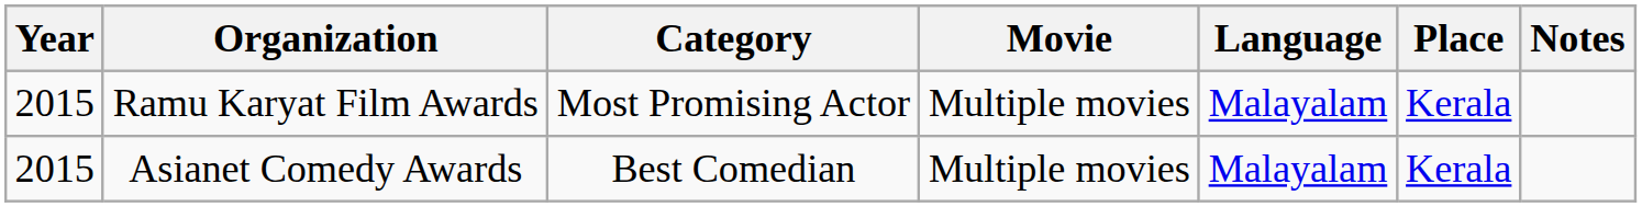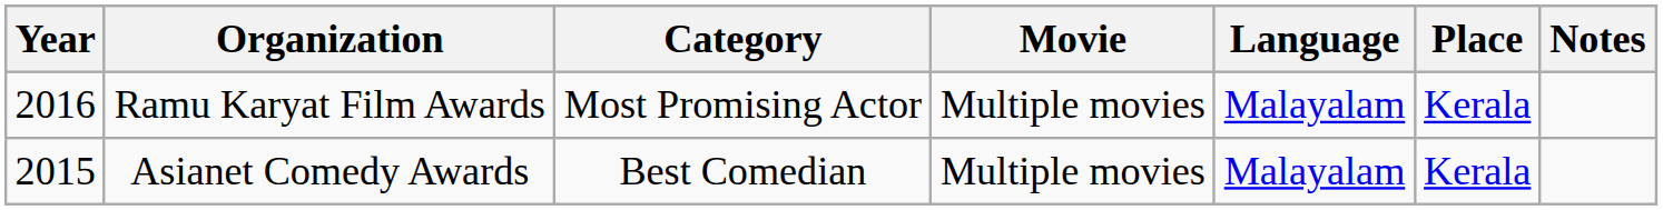Ramu Karyat Film Awards | Year: 2015 -> 2016
